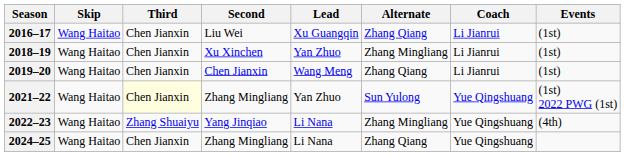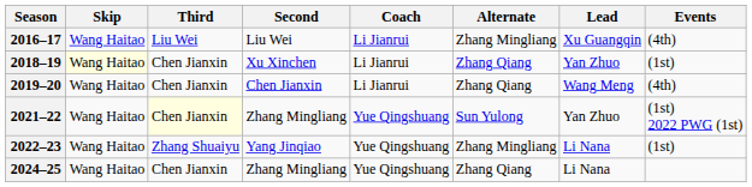columns swapped: Lead <-> Coach
2016–17 | Third: Chen Jianxin -> Liu Wei
2016–17 | Alternate: Zhang Qiang -> Zhang Mingliang
2016–17 | Events: (1st) -> (4th)
2018–19 | Skip: no background -> lightyellow background
2018–19 | Alternate: Zhang Mingliang -> Zhang Qiang
2019–20 | Events: (1st) -> (4th)
2022–23 | Events: (4th) -> (1st)
